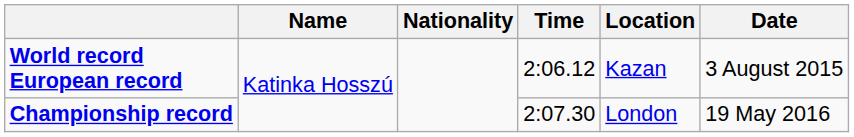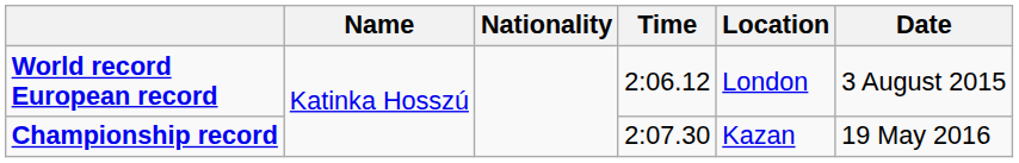World record European record | Location: Kazan -> London
Championship record | Location: London -> Kazan
